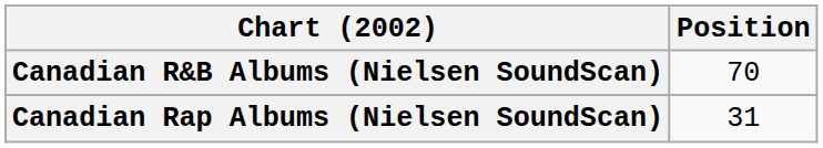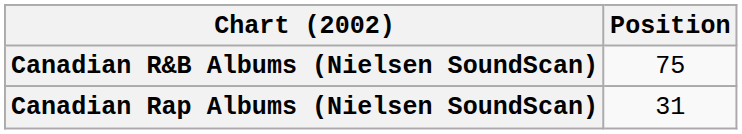Canadian R&B Albums (Nielsen SoundScan) | Position: 70 -> 75
